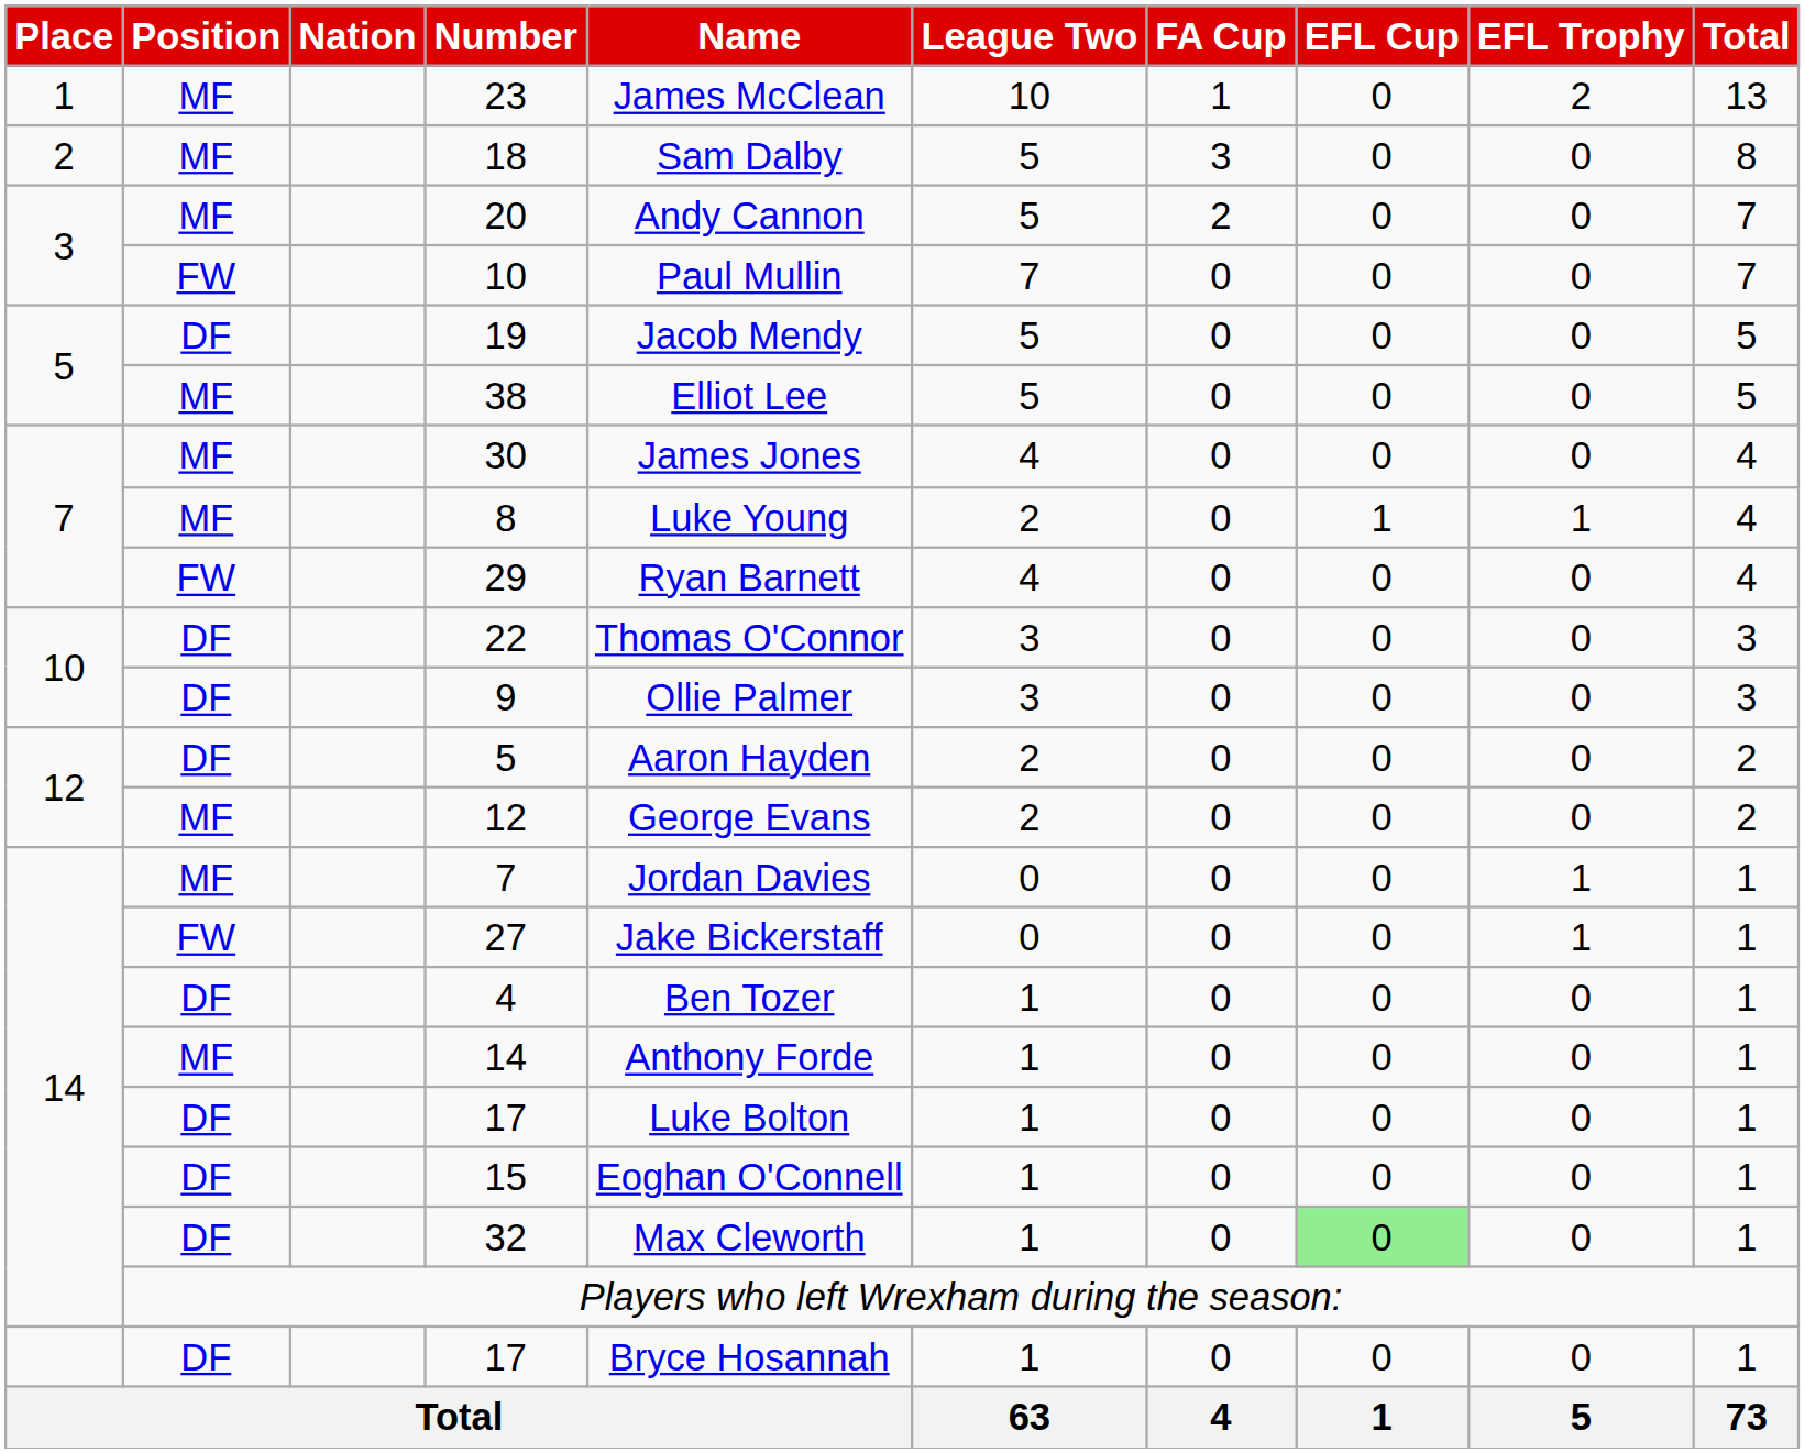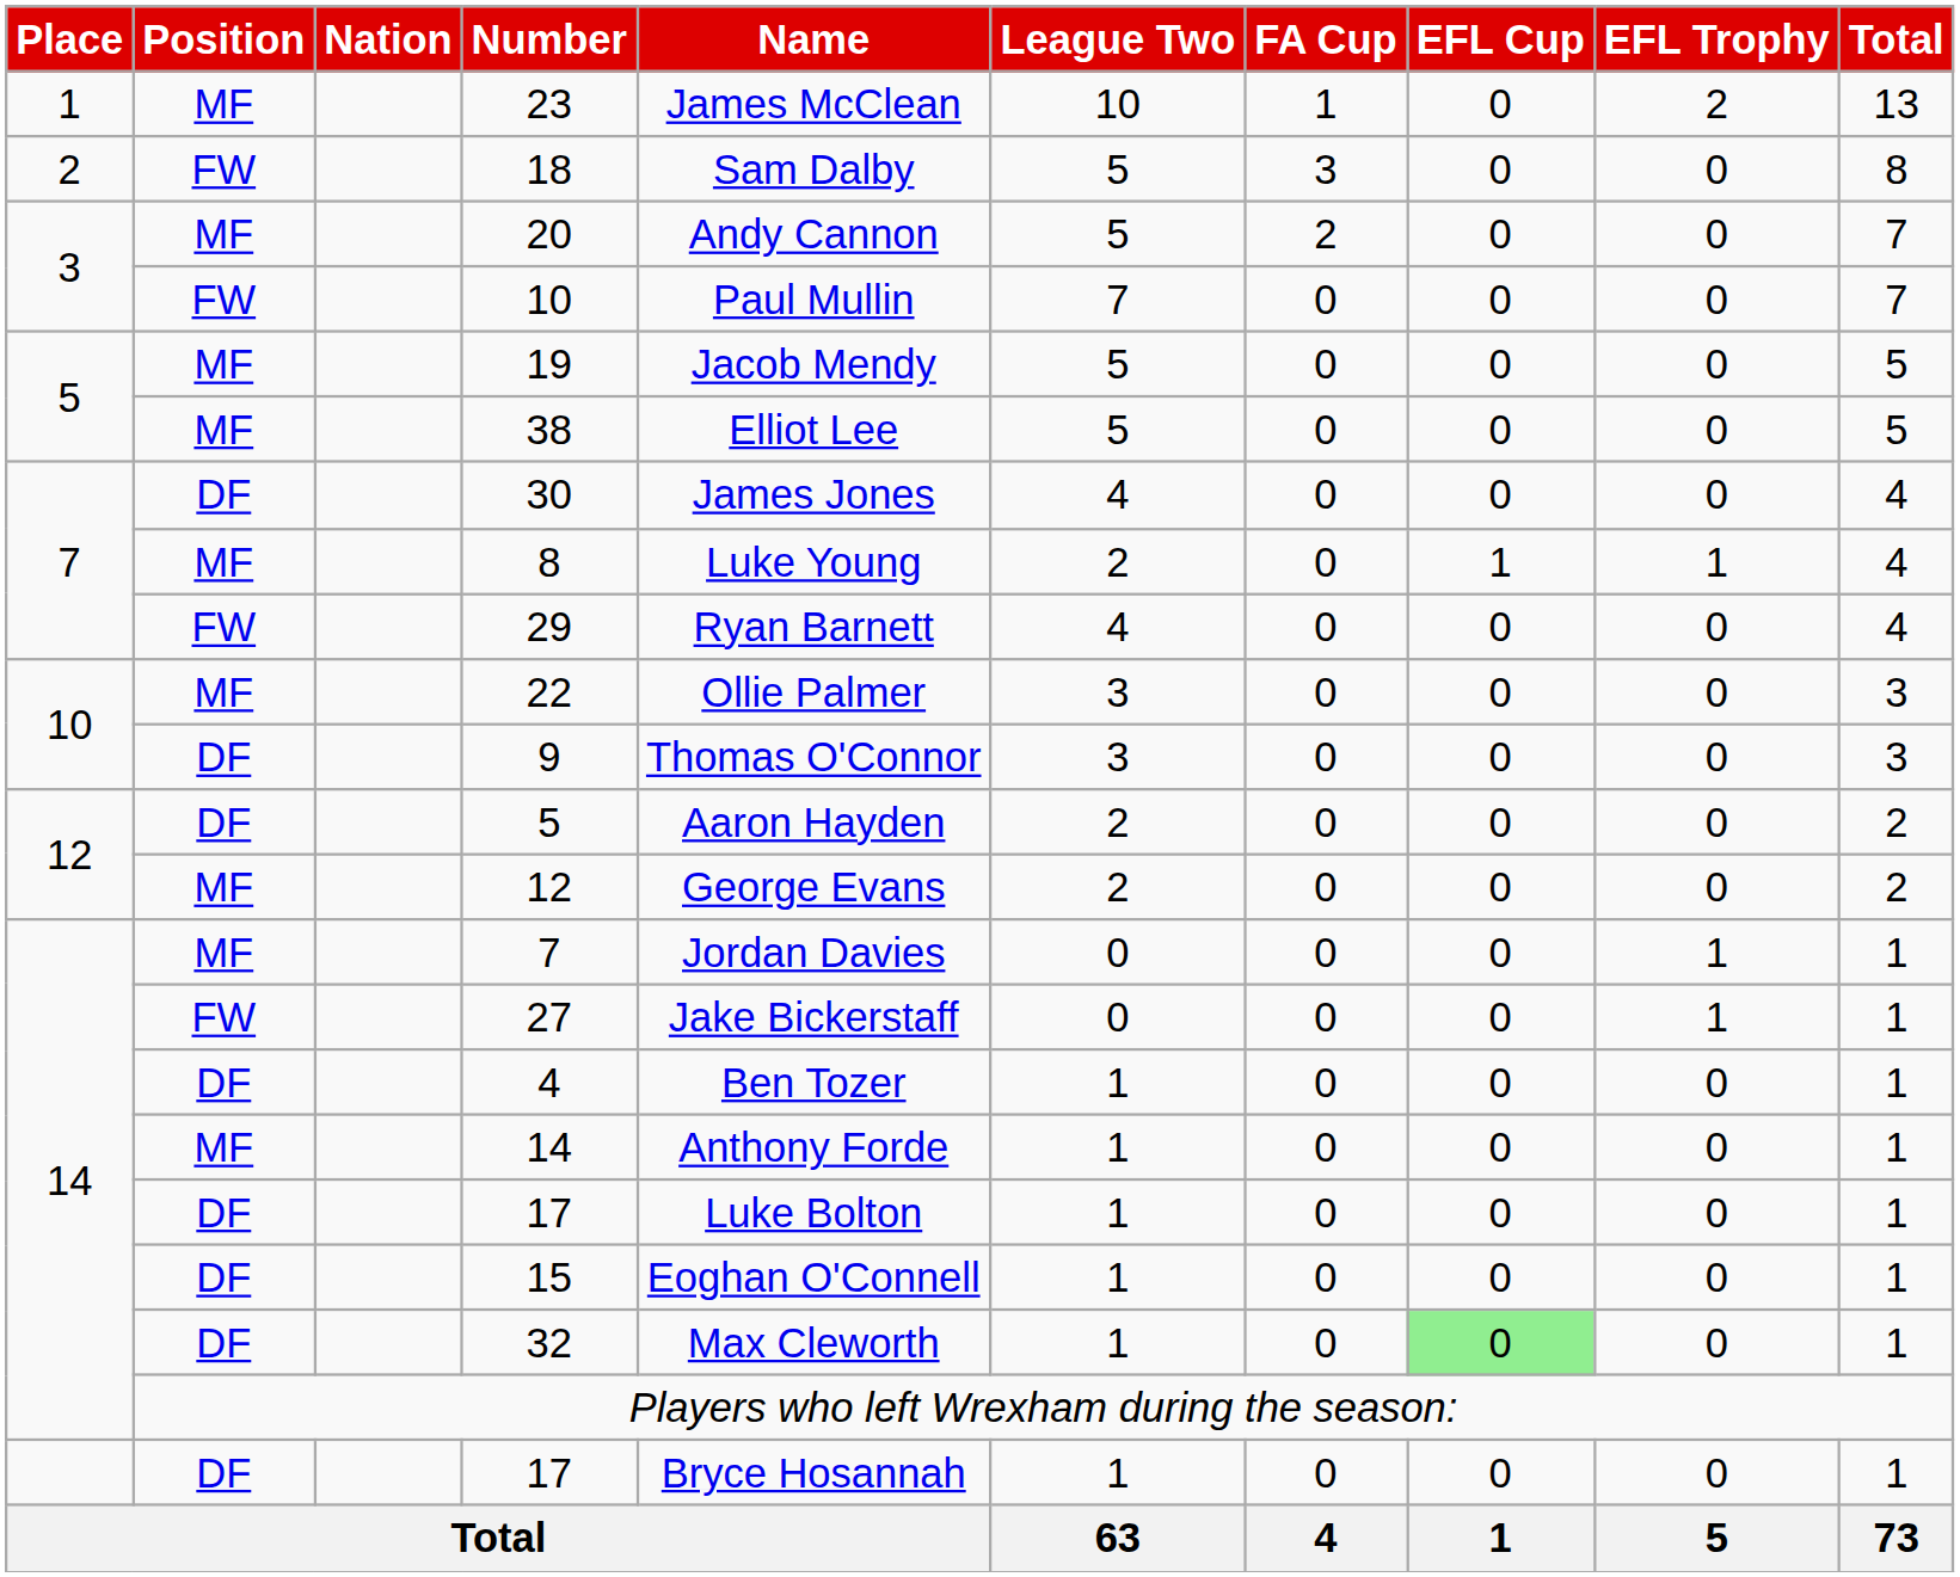18 | Position: MF -> FW
19 | Position: DF -> MF
30 | Position: MF -> DF
22 | Position: DF -> MF
22 | Name: Thomas O'Connor -> Ollie Palmer
9 | Name: Ollie Palmer -> Thomas O'Connor
